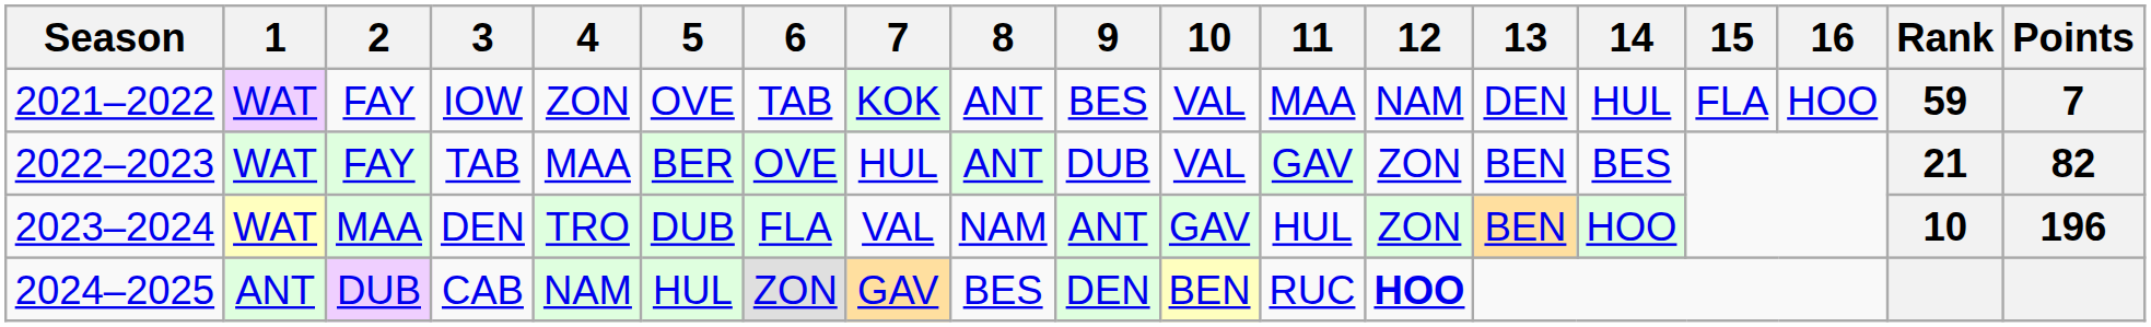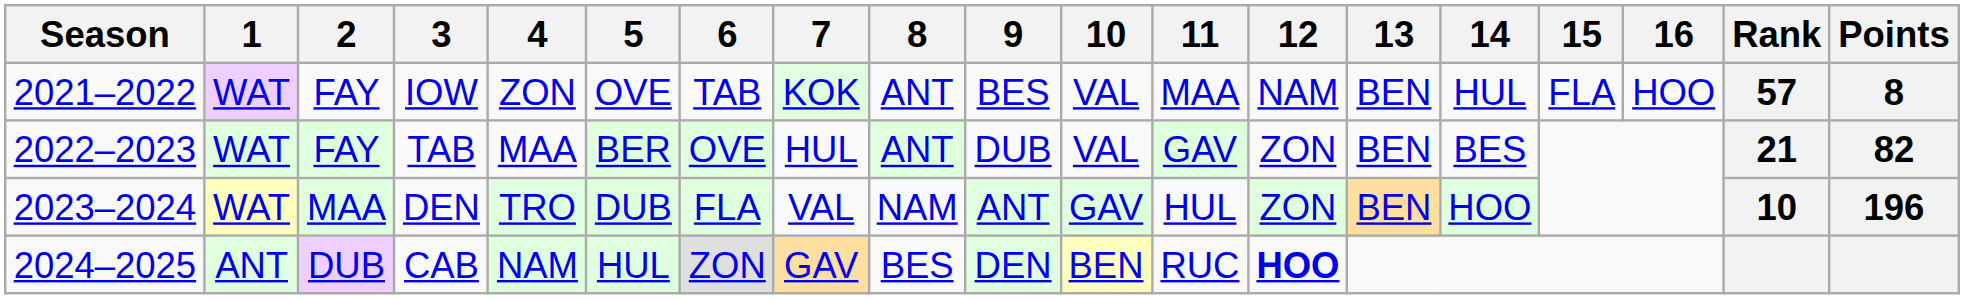IOW | 13: DEN -> BEN
IOW | Rank: 59 -> 57
IOW | Points: 7 -> 8
